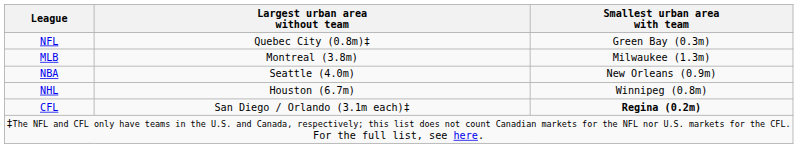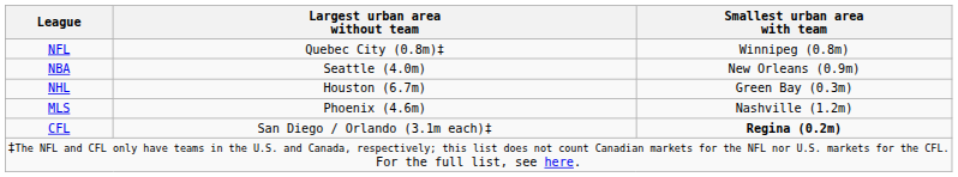NFL | Smallest urban area with team: Green Bay (0.3m) -> Winnipeg (0.8m)
- row: MLB | Montreal (3.8m) | Milwaukee (1.3m)
NHL | Smallest urban area with team: Winnipeg (0.8m) -> Green Bay (0.3m)
+ row: MLS | Phoenix (4.6m) | Nashville (1.2m)
